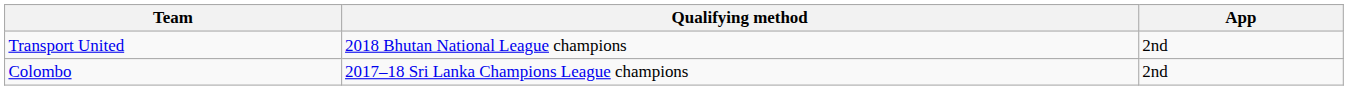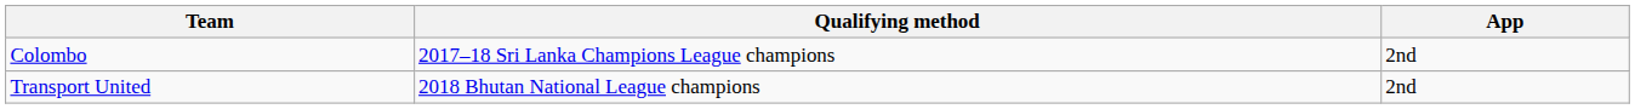rows swapped: Transport United <-> Colombo
